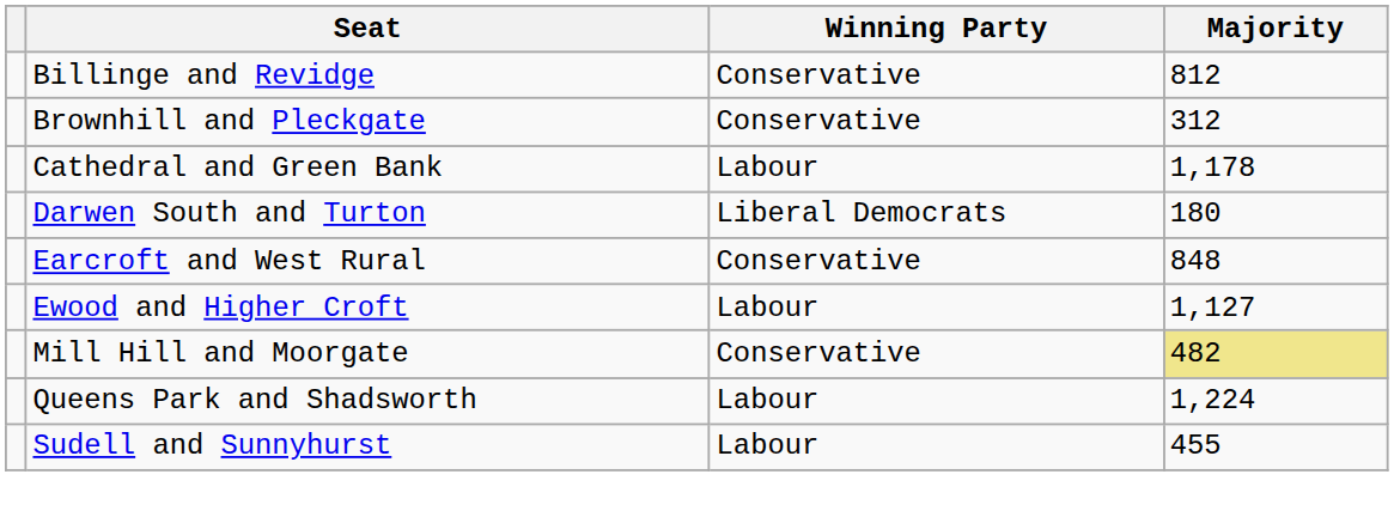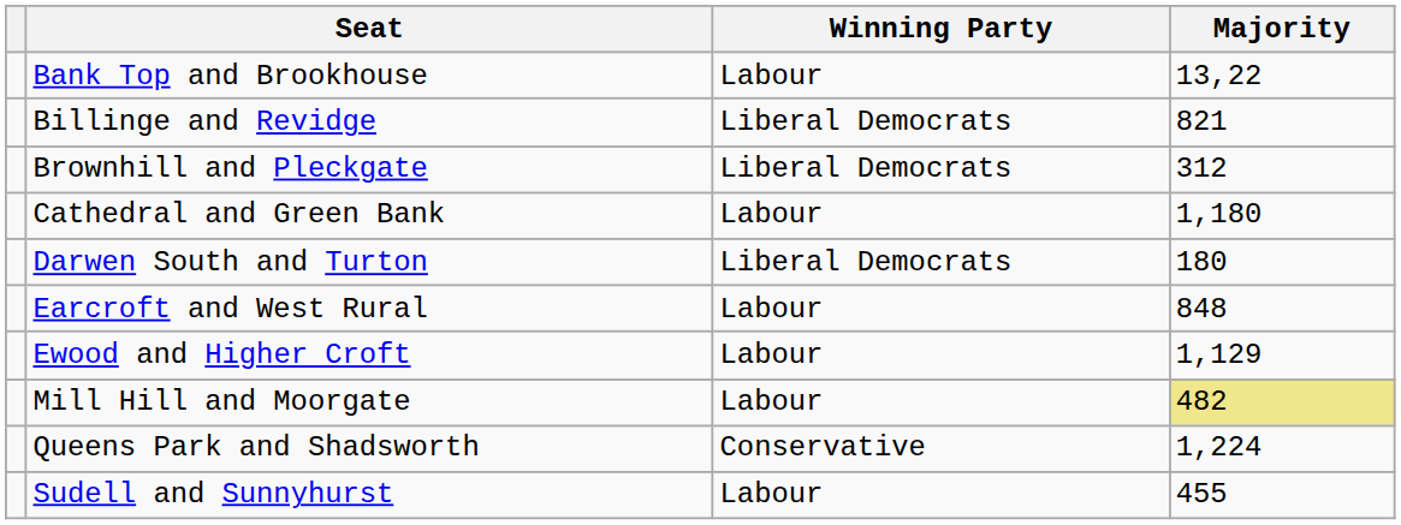+ row: Bank Top and Brookhouse | Labour | 13,22
Billinge and Revidge | Winning Party: Conservative -> Liberal Democrats
Billinge and Revidge | Majority: 812 -> 821
Brownhill and Pleckgate | Winning Party: Conservative -> Liberal Democrats
Cathedral and Green Bank | Majority: 1,178 -> 1,180
Earcroft and West Rural | Winning Party: Conservative -> Labour
Ewood and Higher Croft | Majority: 1,127 -> 1,129
Mill Hill and Moorgate | Winning Party: Conservative -> Labour
Queens Park and Shadsworth | Winning Party: Labour -> Conservative
